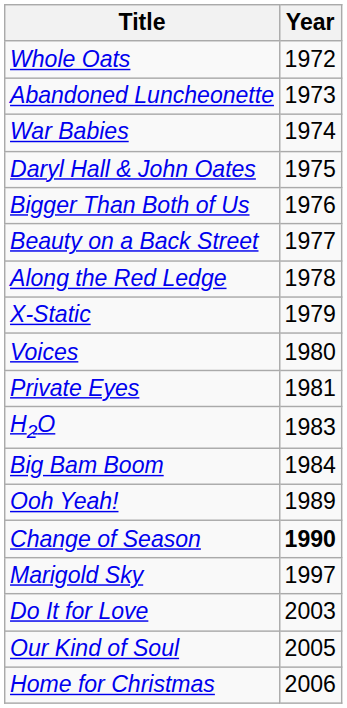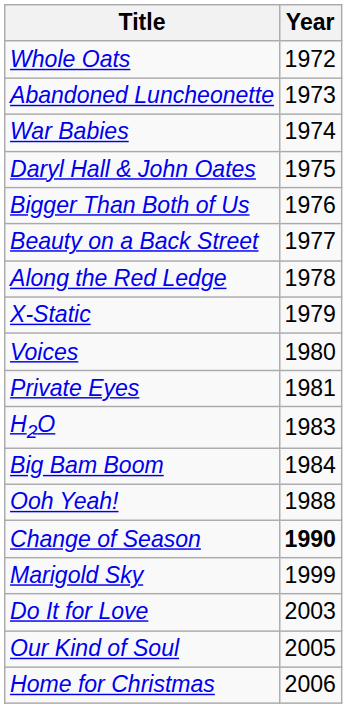Ooh Yeah! | Year: 1989 -> 1988
Marigold Sky | Year: 1997 -> 1999
